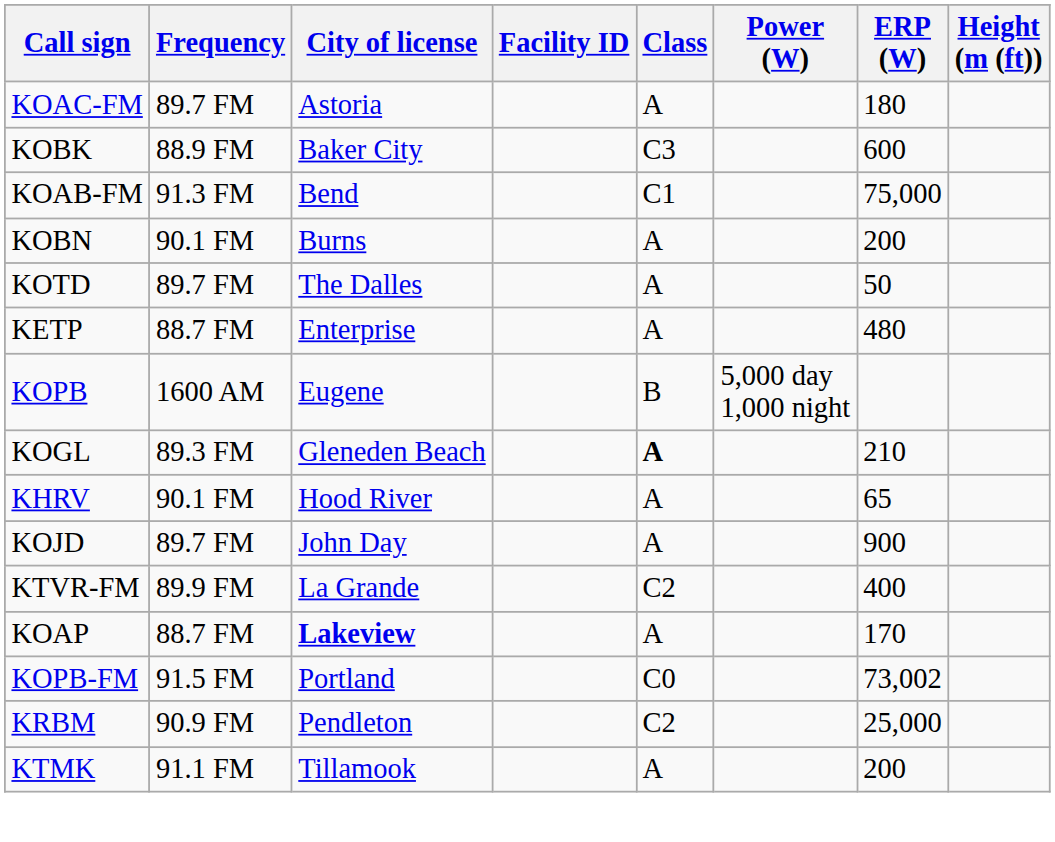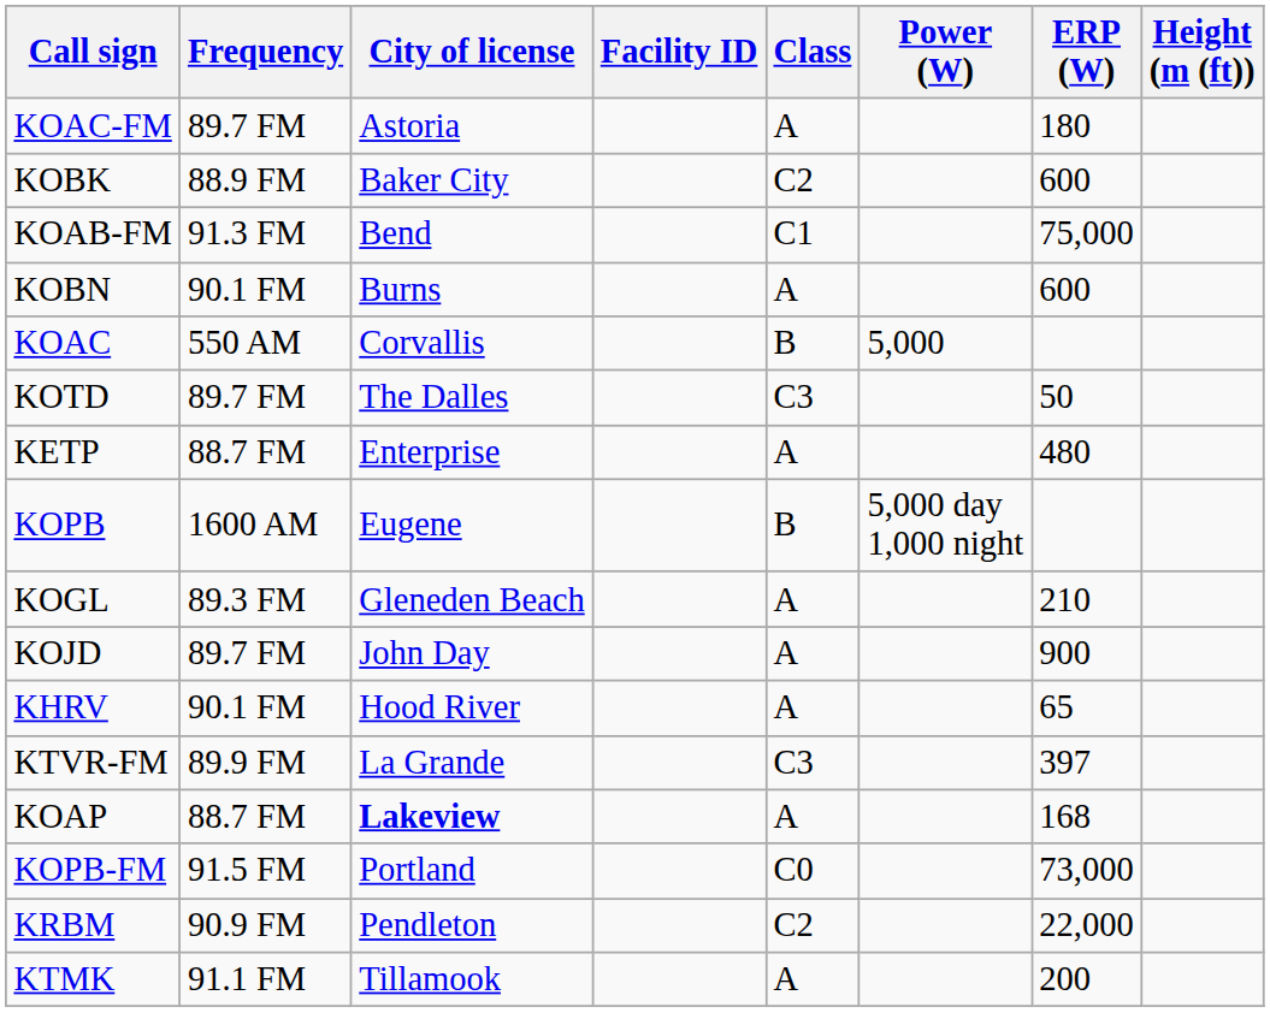KOBK | Class: C3 -> C2
KOBN | ERP (W): 200 -> 600
+ row: KOAC | 550 AM | Corvallis | B | 5,000
KOTD | Class: A -> C3
KOGL | Class: bold -> normal
rows swapped: KHRV <-> KOJD
KTVR-FM | Class: C2 -> C3
KTVR-FM | ERP (W): 400 -> 397
KOAP | ERP (W): 170 -> 168
KOPB-FM | ERP (W): 73,002 -> 73,000
KRBM | ERP (W): 25,000 -> 22,000
